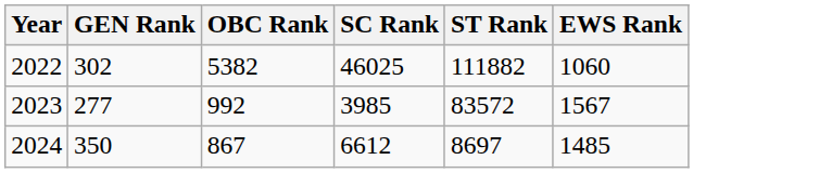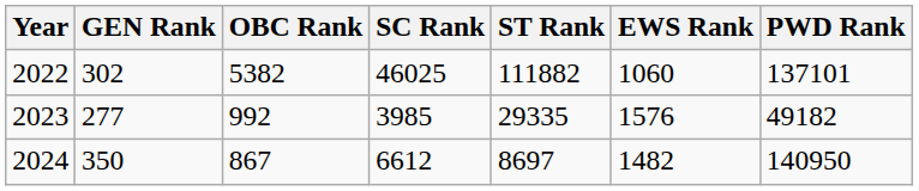+ column: PWD Rank | 137101 | 49182 | 140950
2023 | ST Rank: 83572 -> 29335
2023 | EWS Rank: 1567 -> 1576
2024 | EWS Rank: 1485 -> 1482
